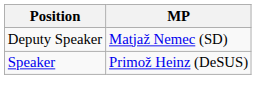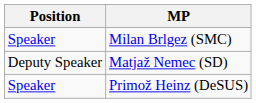+ row: Speaker | Milan Brlgez (SMC)
